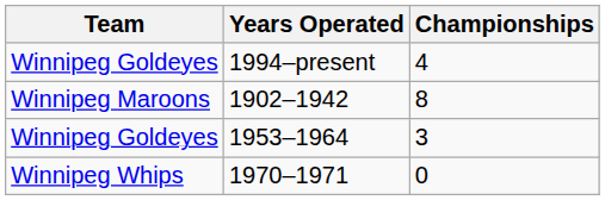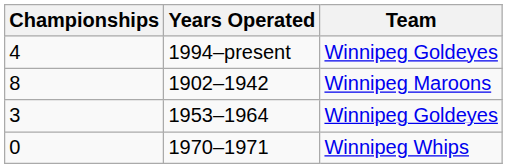columns swapped: Team <-> Championships
